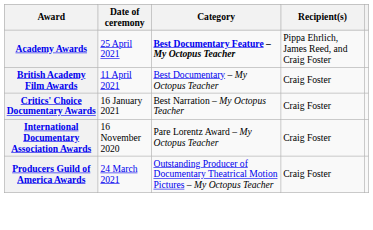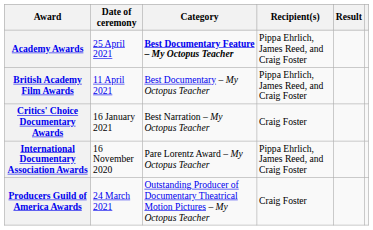+ column: Result
British Academy Film Awards | Recipient(s): Craig Foster -> Pippa Ehrlich, James Reed, and Craig Foster
International Documentary Association Awards | Recipient(s): Craig Foster -> Pippa Ehrlich, James Reed, and Craig Foster
